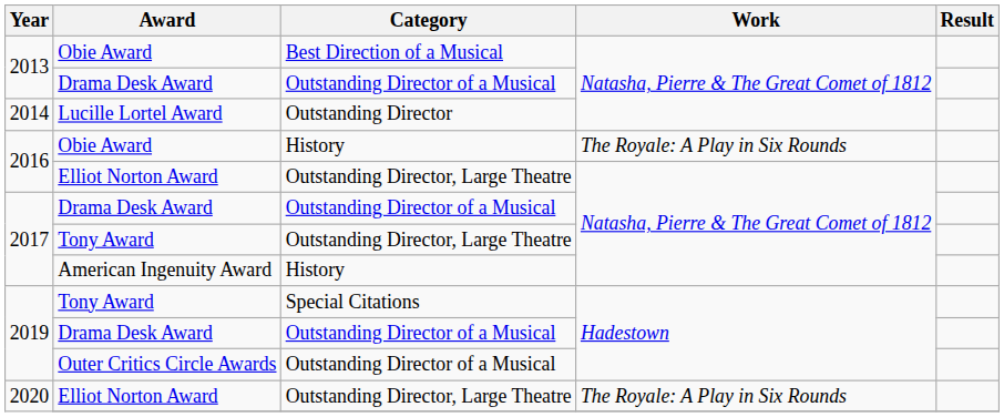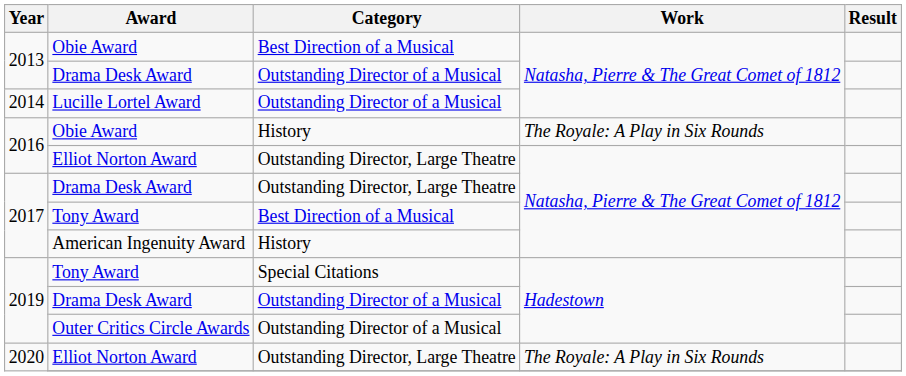Lucille Lortel Award | Category: Outstanding Director -> Outstanding Director of a Musical
2017 / Drama Desk Award | Category: Outstanding Director of a Musical -> Outstanding Director, Large Theatre
2017 / Tony Award | Category: Outstanding Director, Large Theatre -> Best Direction of a Musical
